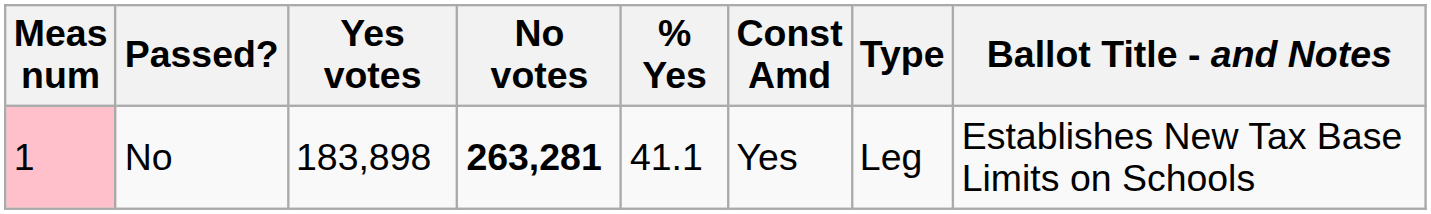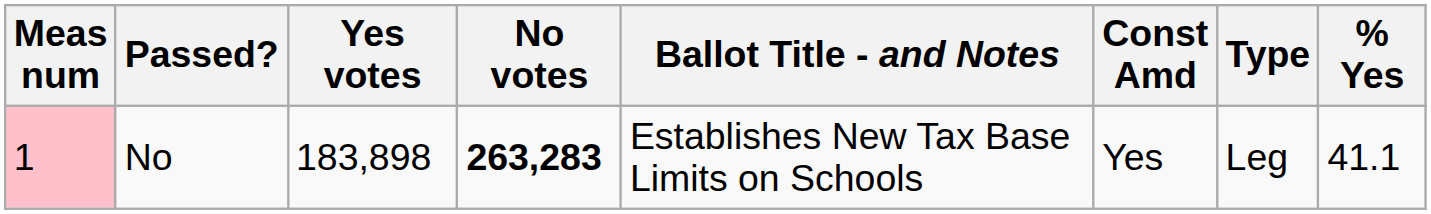columns swapped: % Yes <-> Ballot Title - and Notes
No | No votes: 263,281 -> 263,283
